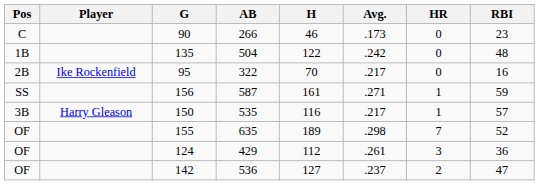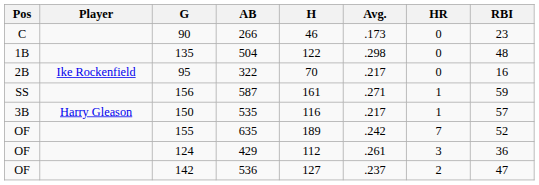135 | Avg.: .242 -> .298
155 | Avg.: .298 -> .242
